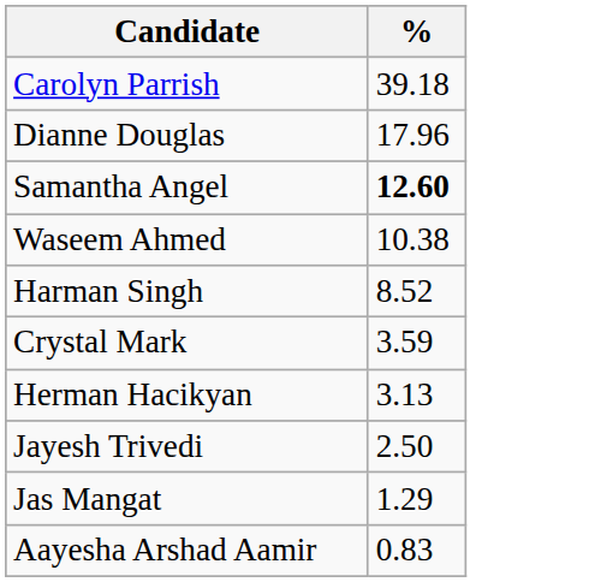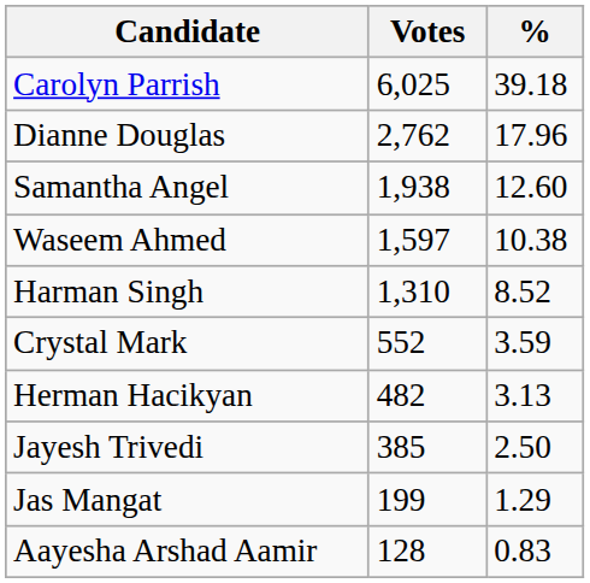+ column: Votes | 6,025 | 2,762 | 1,938 | 1,597 | 1,310 | 552 | 482 | 385 | 199 | 128
Samantha Angel | %: bold -> normal
